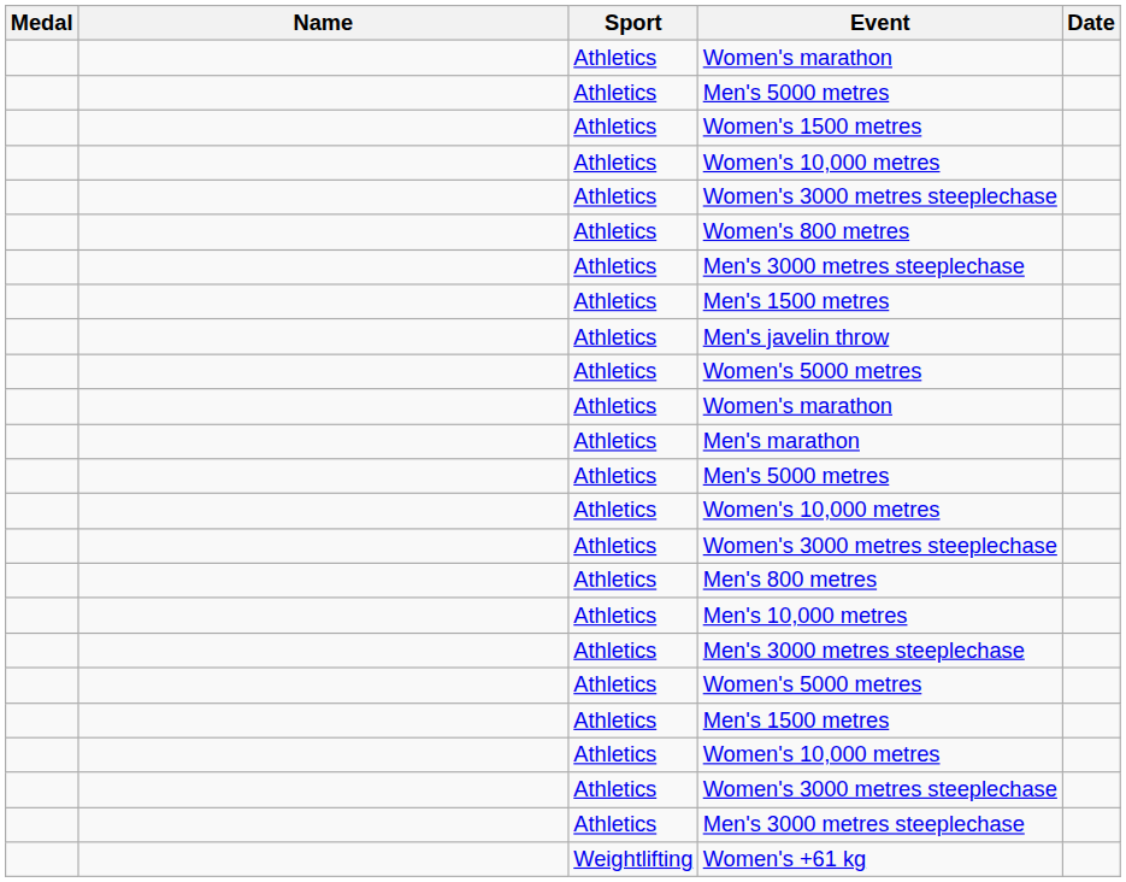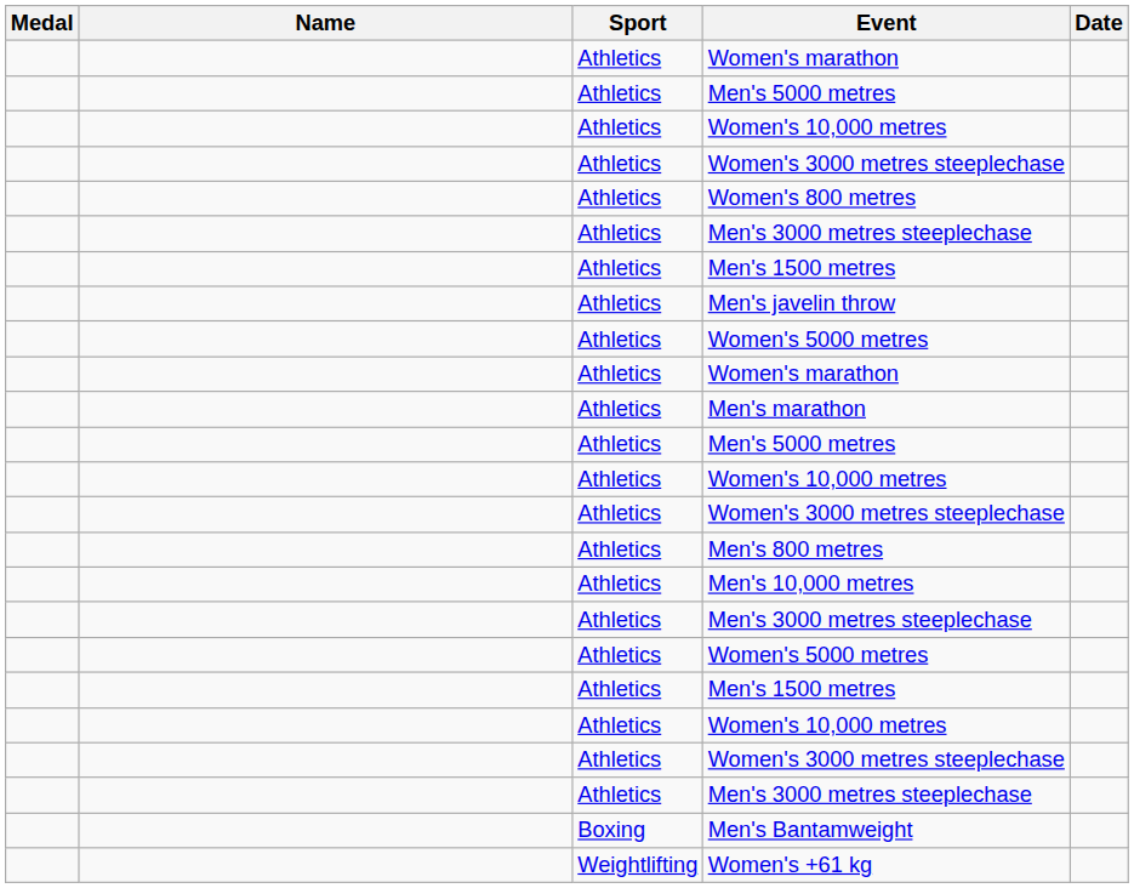- row: Athletics | Women's 1500 metres
+ row: Boxing | Men's Bantamweight
